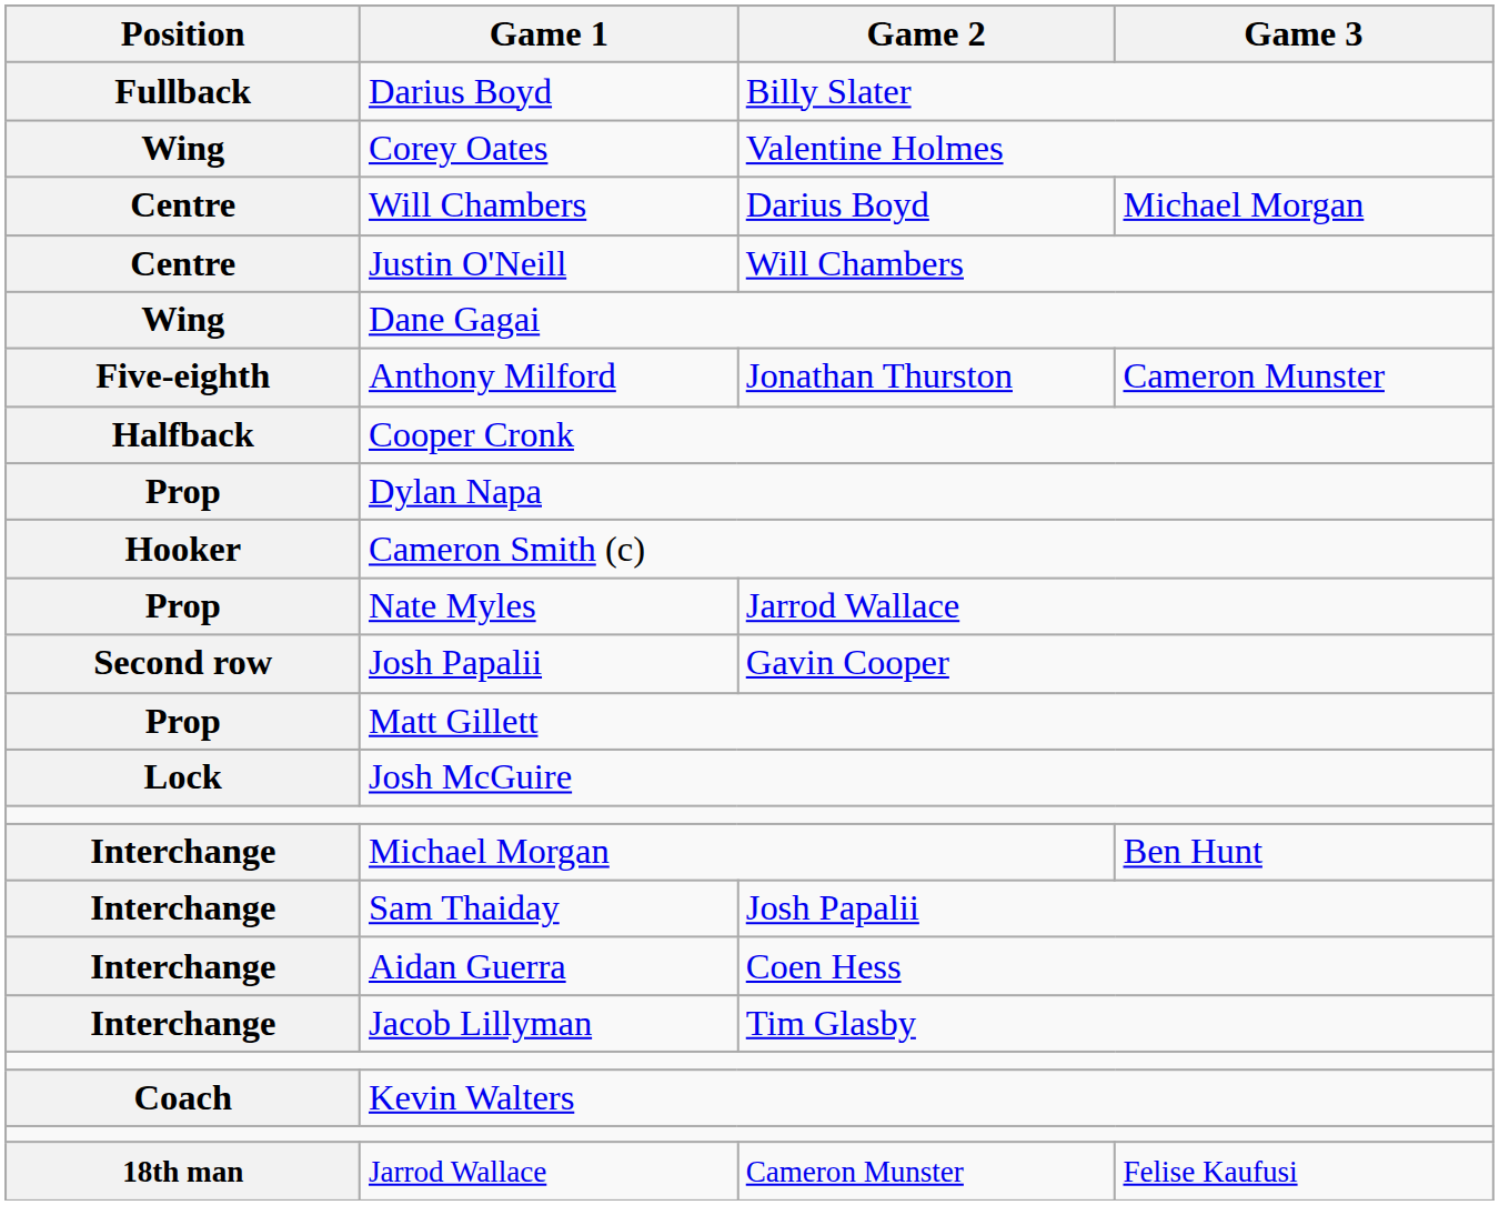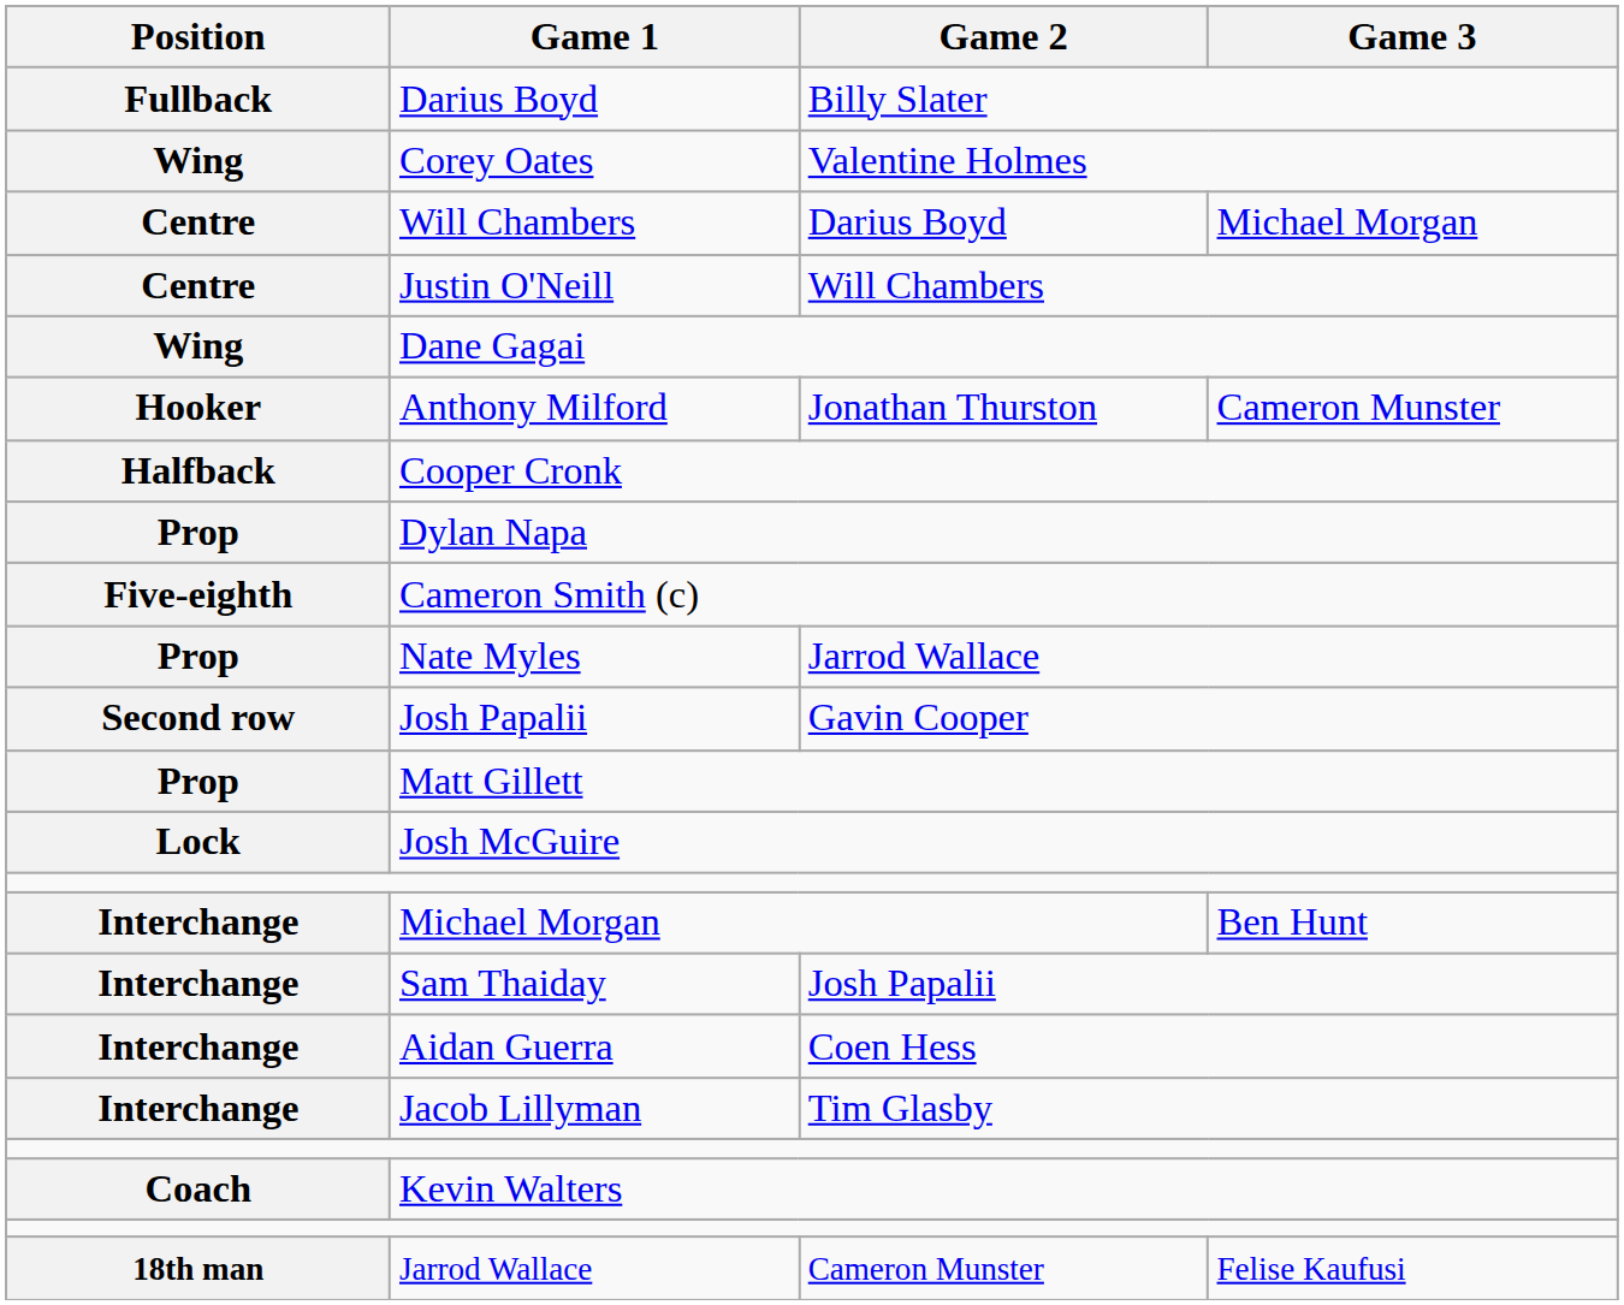Anthony Milford | Position: Five-eighth -> Hooker
Cameron Smith (c) | Position: Hooker -> Five-eighth
